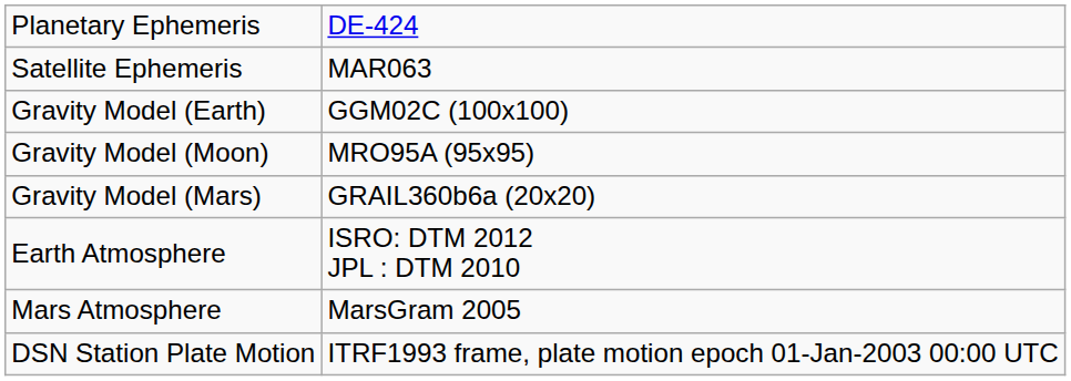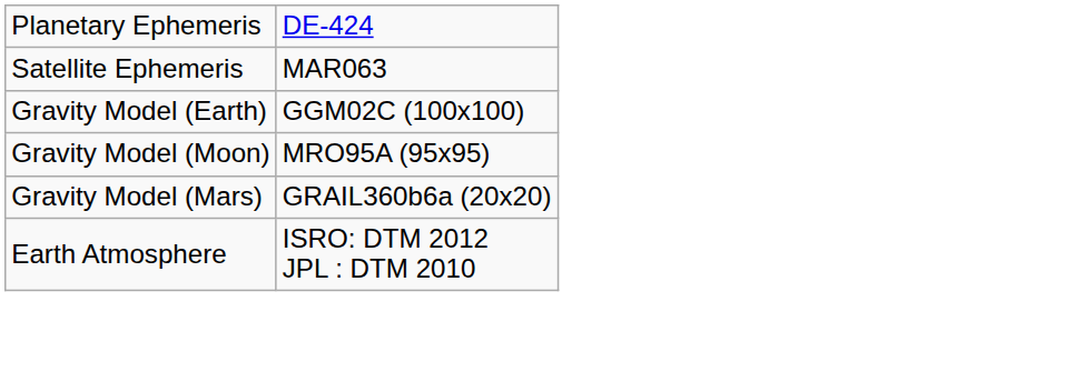- row: Mars Atmosphere | MarsGram 2005
- row: DSN Station Plate Motion | ITRF1993 frame, plate motion epoch 01-Jan-2003 00:00 UTC
